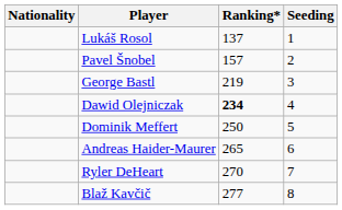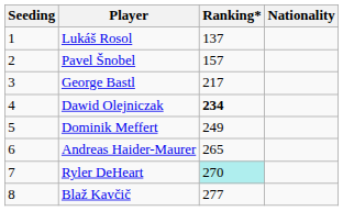columns swapped: Nationality <-> Seeding
George Bastl | Ranking*: 219 -> 217
Dominik Meffert | Ranking*: 250 -> 249
Ryler DeHeart | Ranking*: no background -> paleturquoise background
